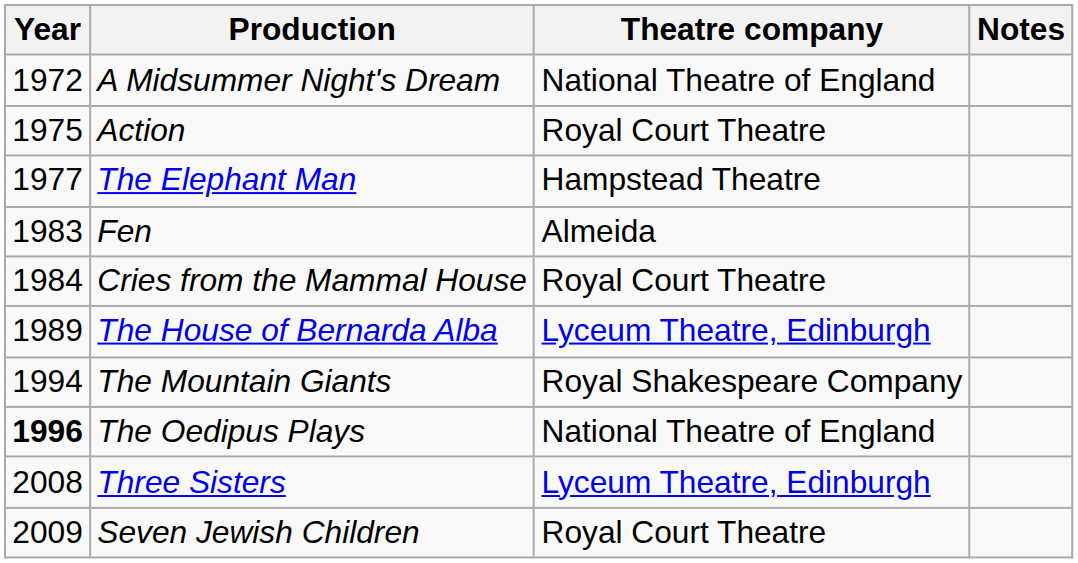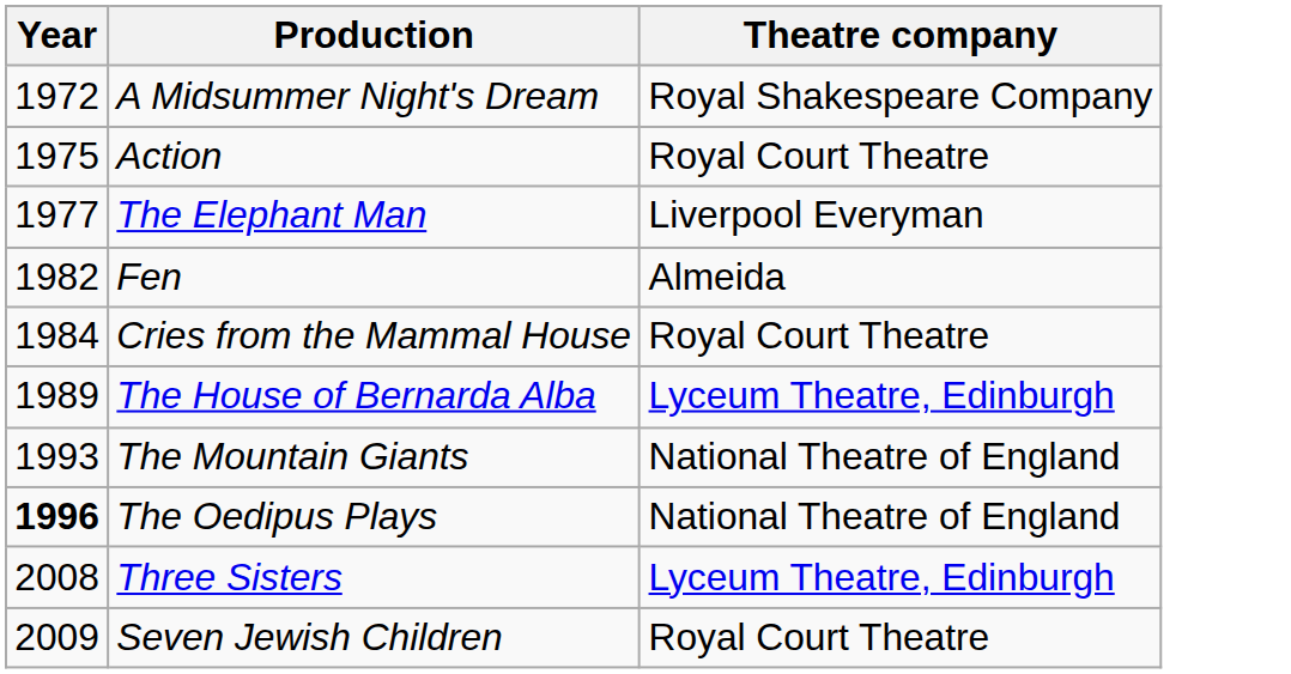- column: Notes
A Midsummer Night's Dream | Theatre company: National Theatre of England -> Royal Shakespeare Company
The Elephant Man | Theatre company: Hampstead Theatre -> Liverpool Everyman
Fen | Year: 1983 -> 1982
The Mountain Giants | Year: 1994 -> 1993
The Mountain Giants | Theatre company: Royal Shakespeare Company -> National Theatre of England
